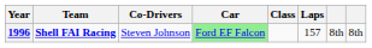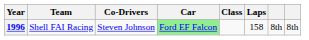1996 | Team: bold -> normal
1996 | Laps: 157 -> 158
